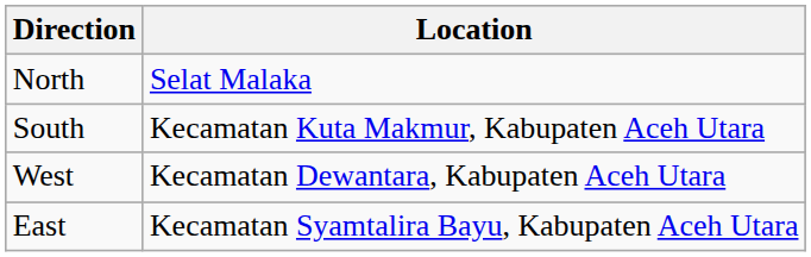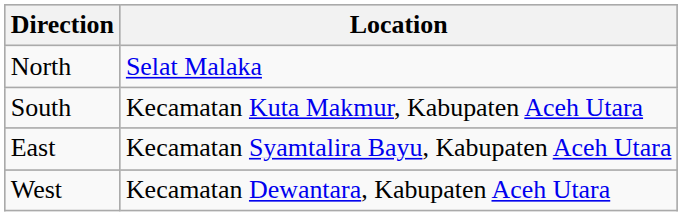rows swapped: West <-> East
